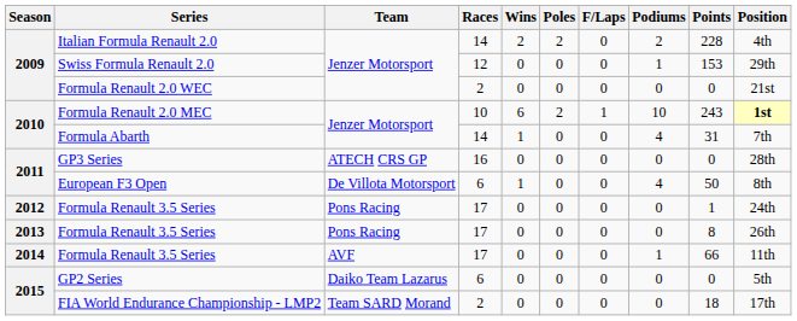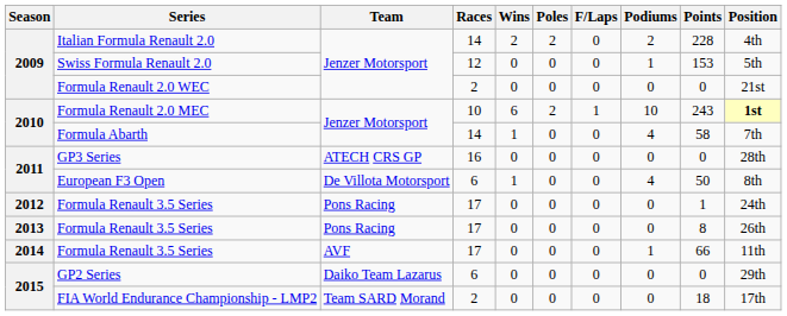Swiss Formula Renault 2.0 | Position: 29th -> 5th
Formula Abarth | Points: 31 -> 58
GP2 Series | Position: 5th -> 29th
